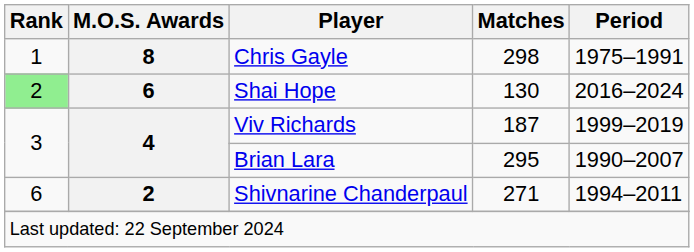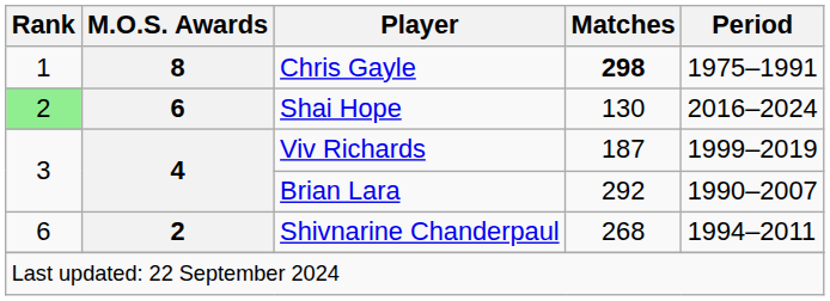Chris Gayle | Matches: normal -> bold
Brian Lara | Matches: 295 -> 292
Shivnarine Chanderpaul | Matches: 271 -> 268
